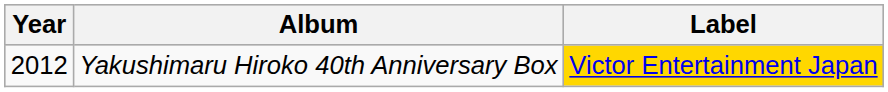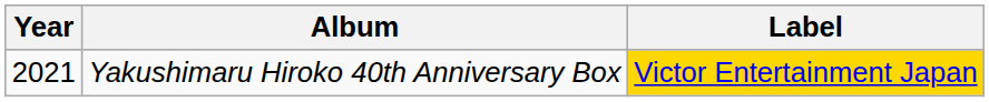Yakushimaru Hiroko 40th Anniversary Box | Year: 2012 -> 2021
